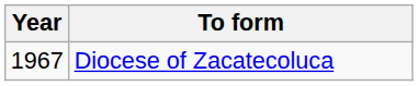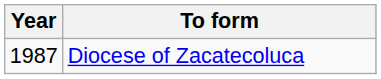Diocese of Zacatecoluca | Year: 1967 -> 1987
